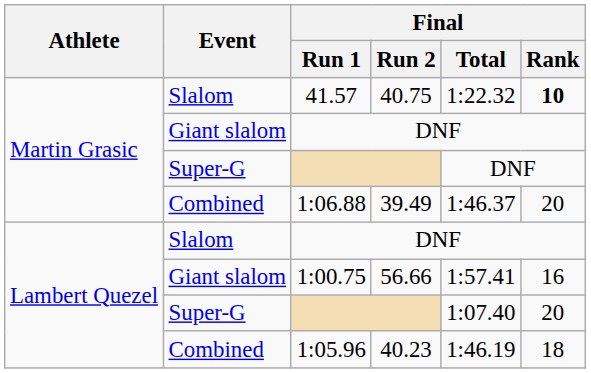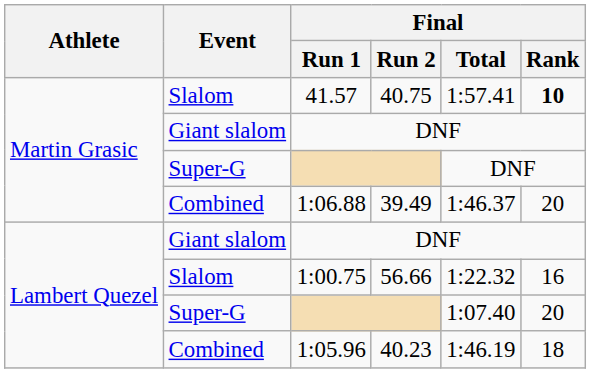41.57 | Final / Total: 1:22.32 -> 1:57.41
Lambert Quezel / DNF | Event: Slalom -> Giant slalom
1:00.75 | Event: Giant slalom -> Slalom
1:00.75 | Final / Total: 1:57.41 -> 1:22.32
